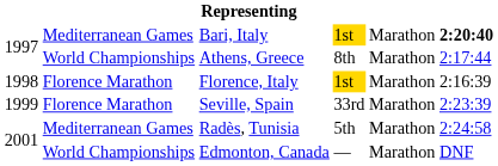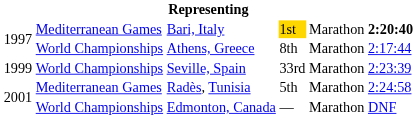- row: 1998 | Florence Marathon | Florence, Italy | 1st | Marathon | 2:16:39
Seville, Spain | column 2: Florence Marathon -> World Championships
